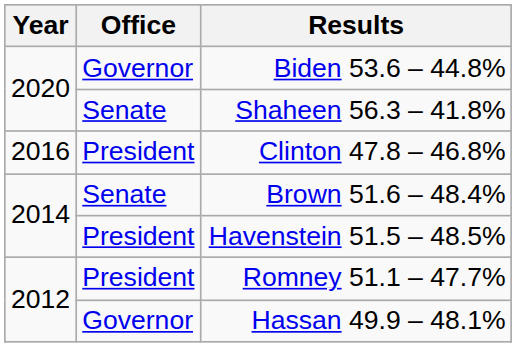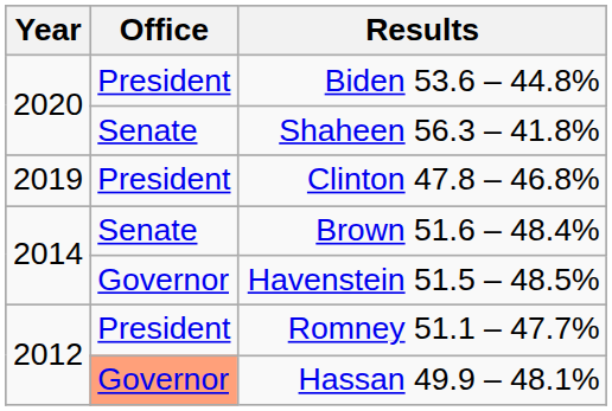Biden 53.6 – 44.8% | Office: Governor -> President
Clinton 47.8 – 46.8% | Year: 2016 -> 2019
Havenstein 51.5 – 48.5% | Office: President -> Governor
Hassan 49.9 – 48.1% | Office: no background -> lightsalmon background
